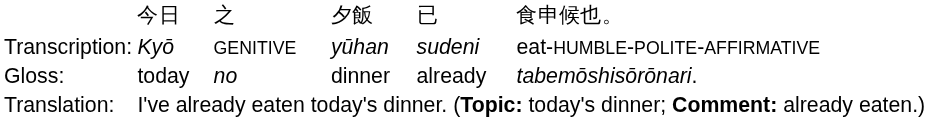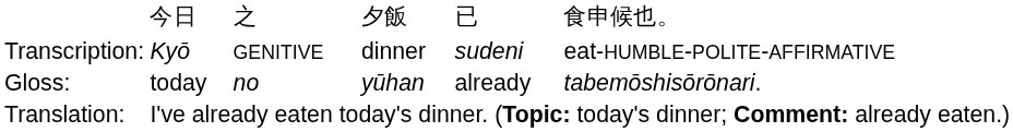Transcription: | column 4: yūhan -> dinner
Gloss: | column 4: dinner -> yūhan
